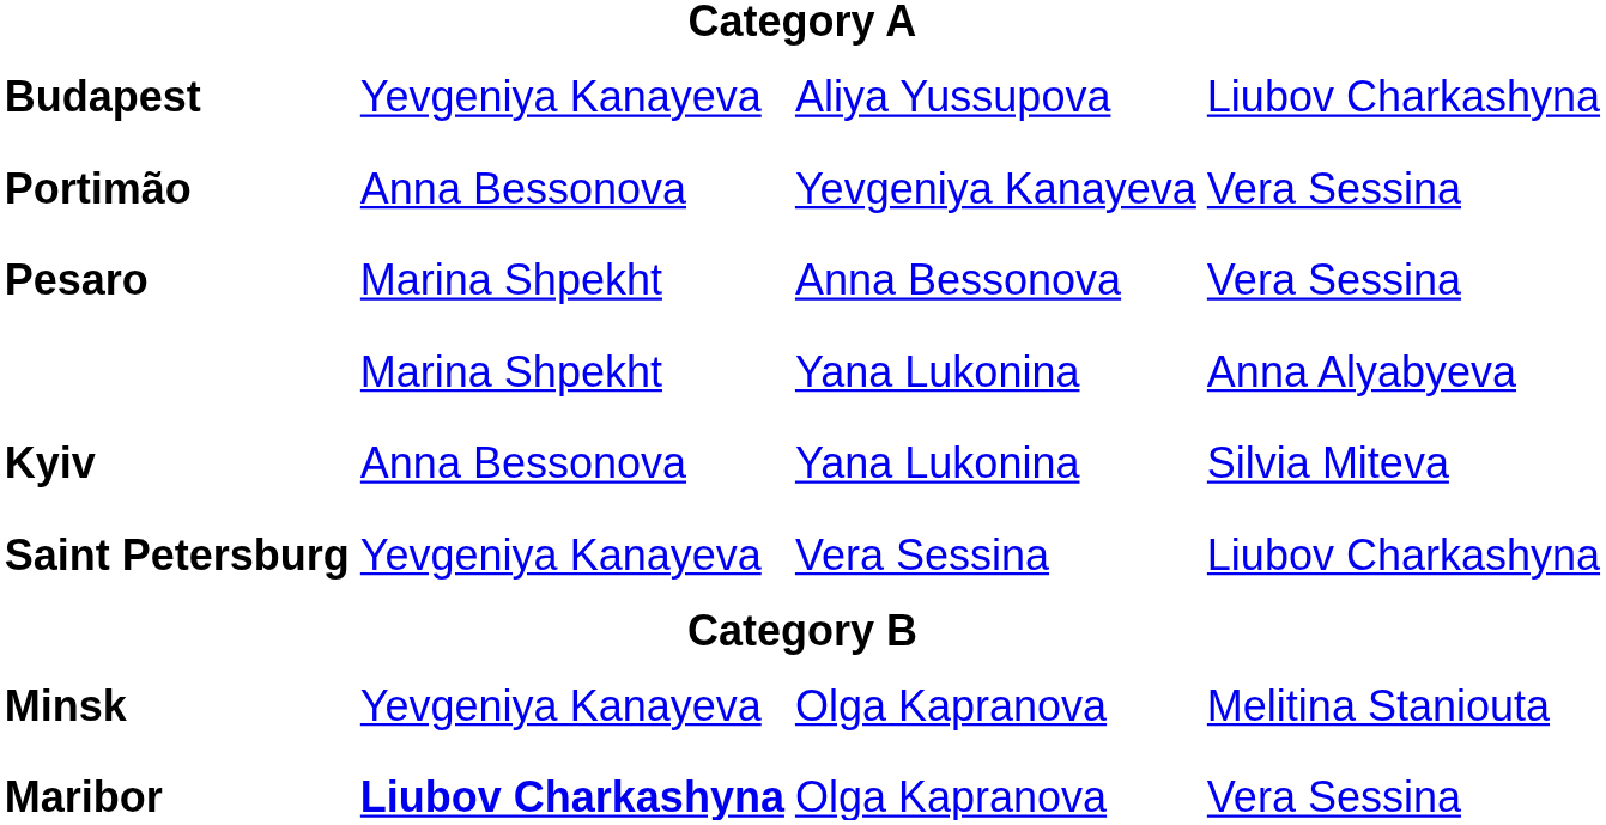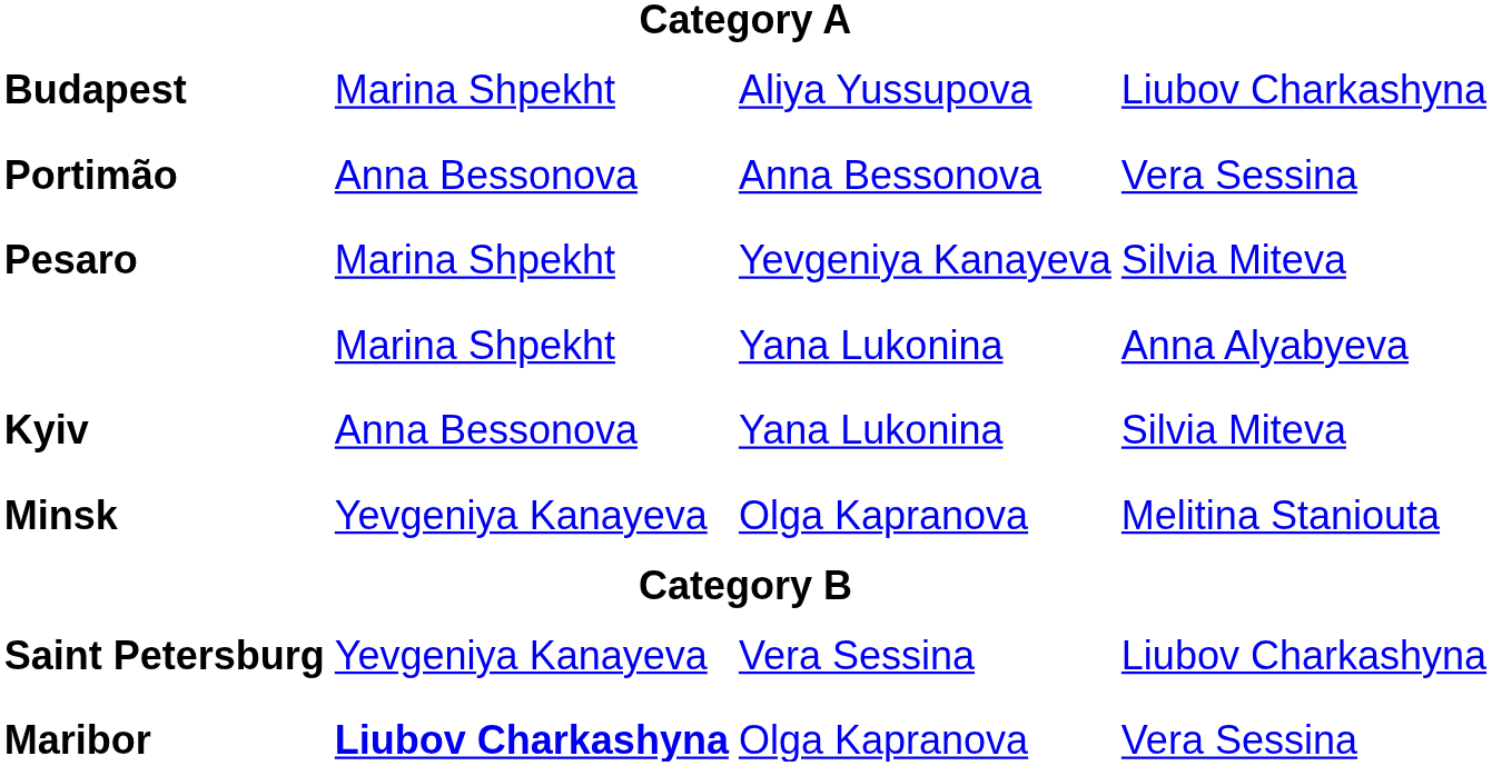Budapest | column 2: Yevgeniya Kanayeva -> Marina Shpekht
Portimão | column 3: Yevgeniya Kanayeva -> Anna Bessonova
Pesaro | column 3: Anna Bessonova -> Yevgeniya Kanayeva
Pesaro | column 4: Vera Sessina -> Silvia Miteva
rows swapped: Minsk <-> Saint Petersburg
